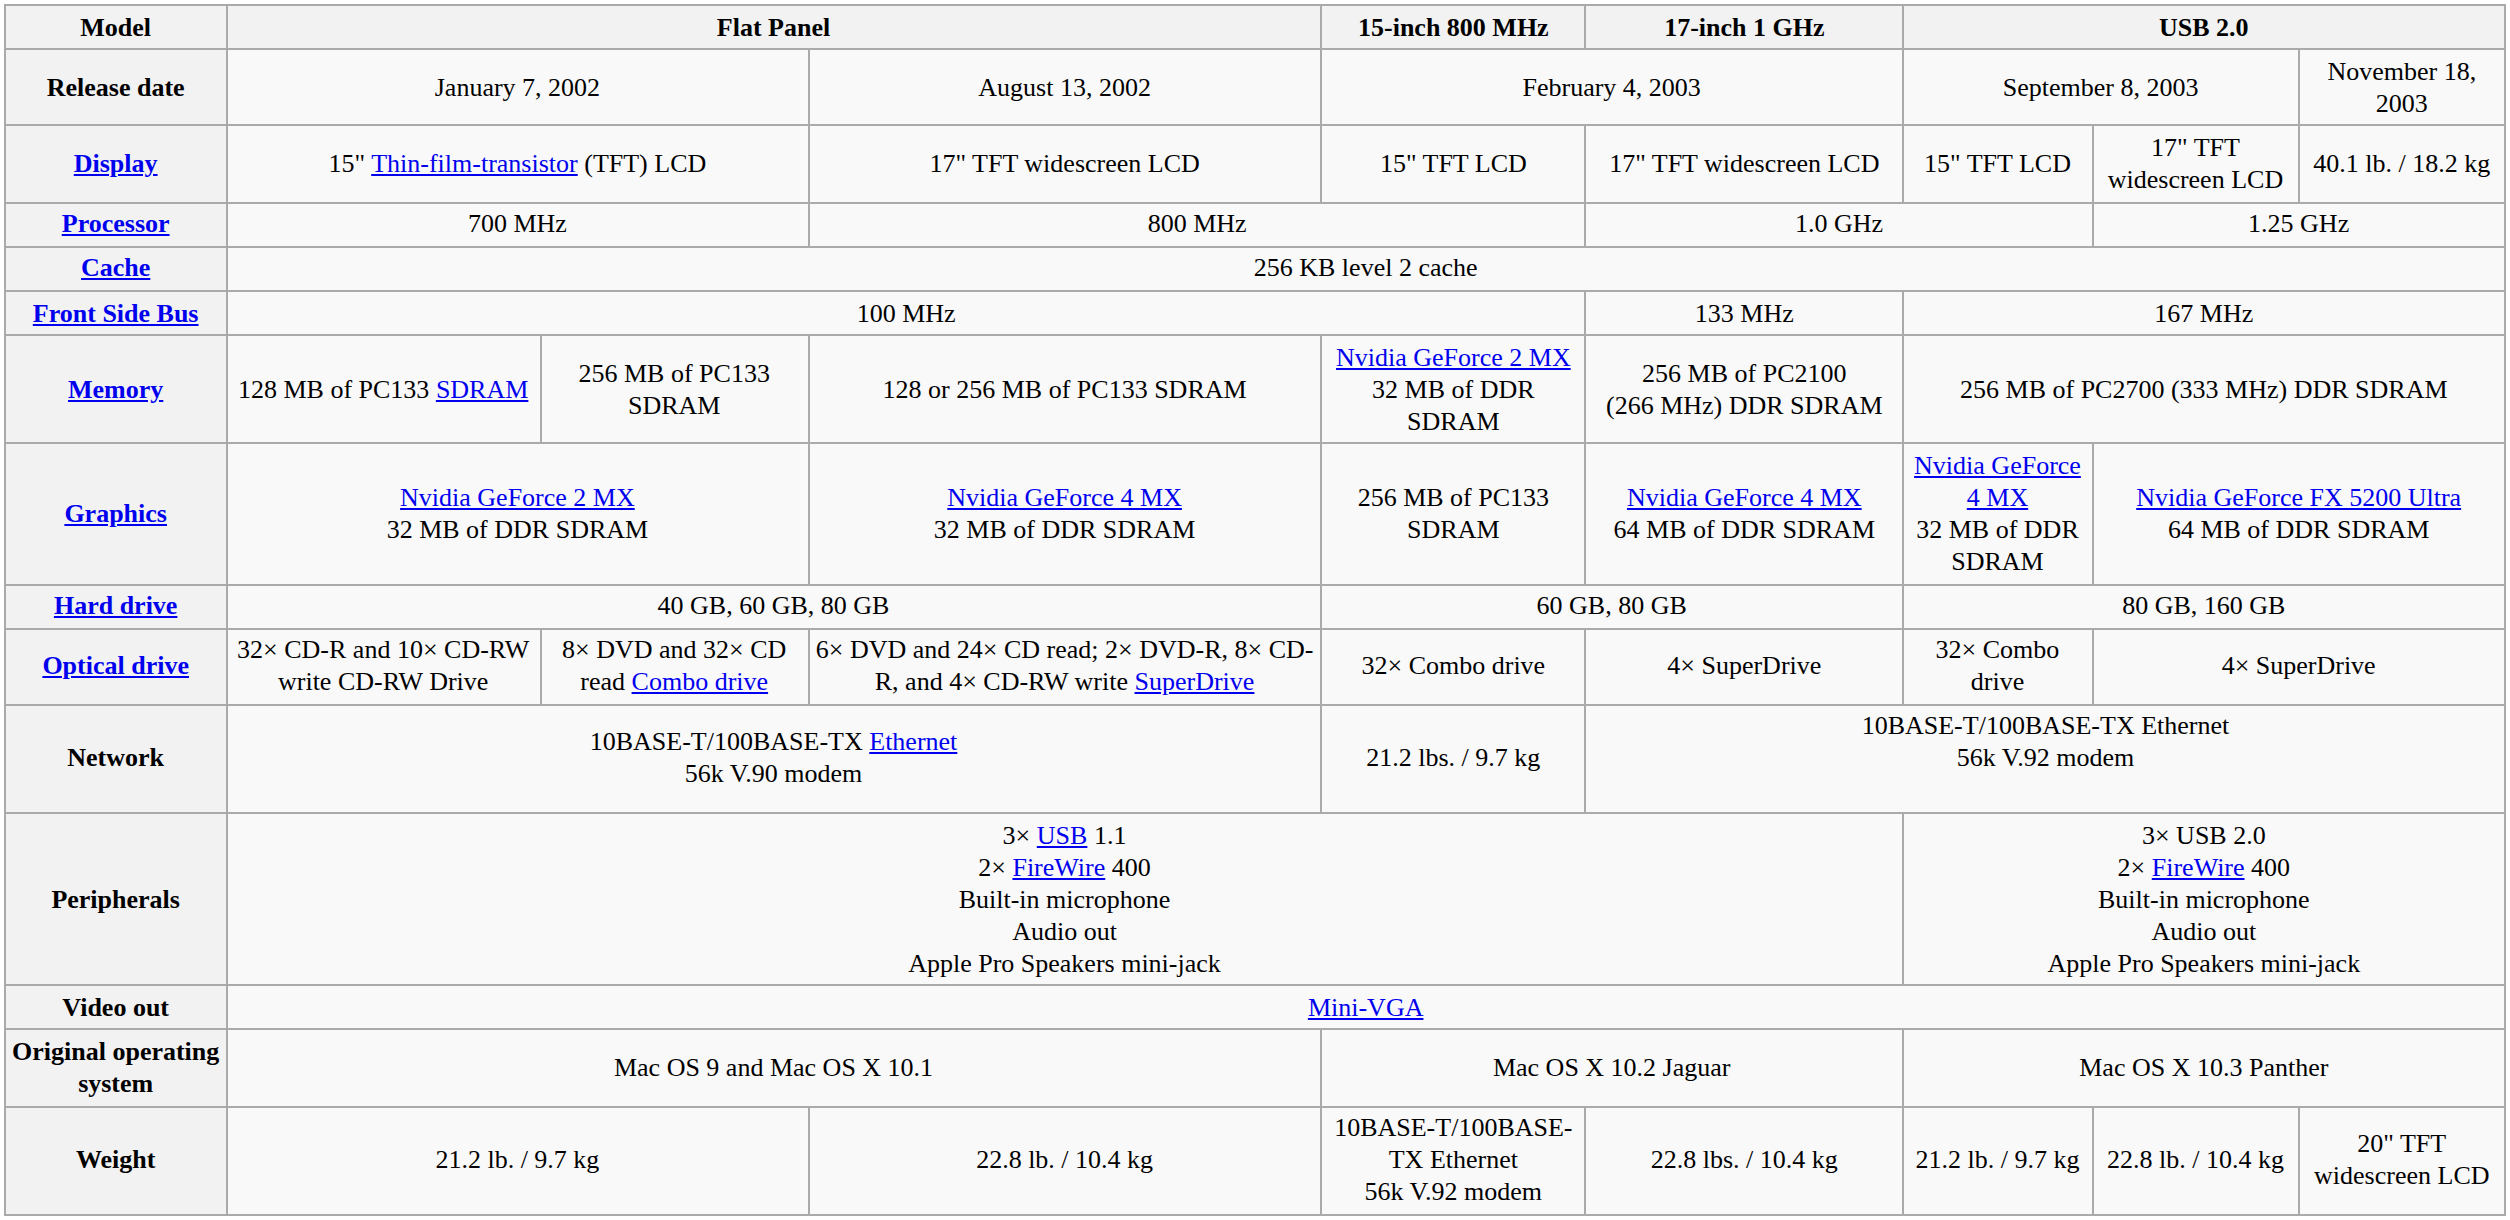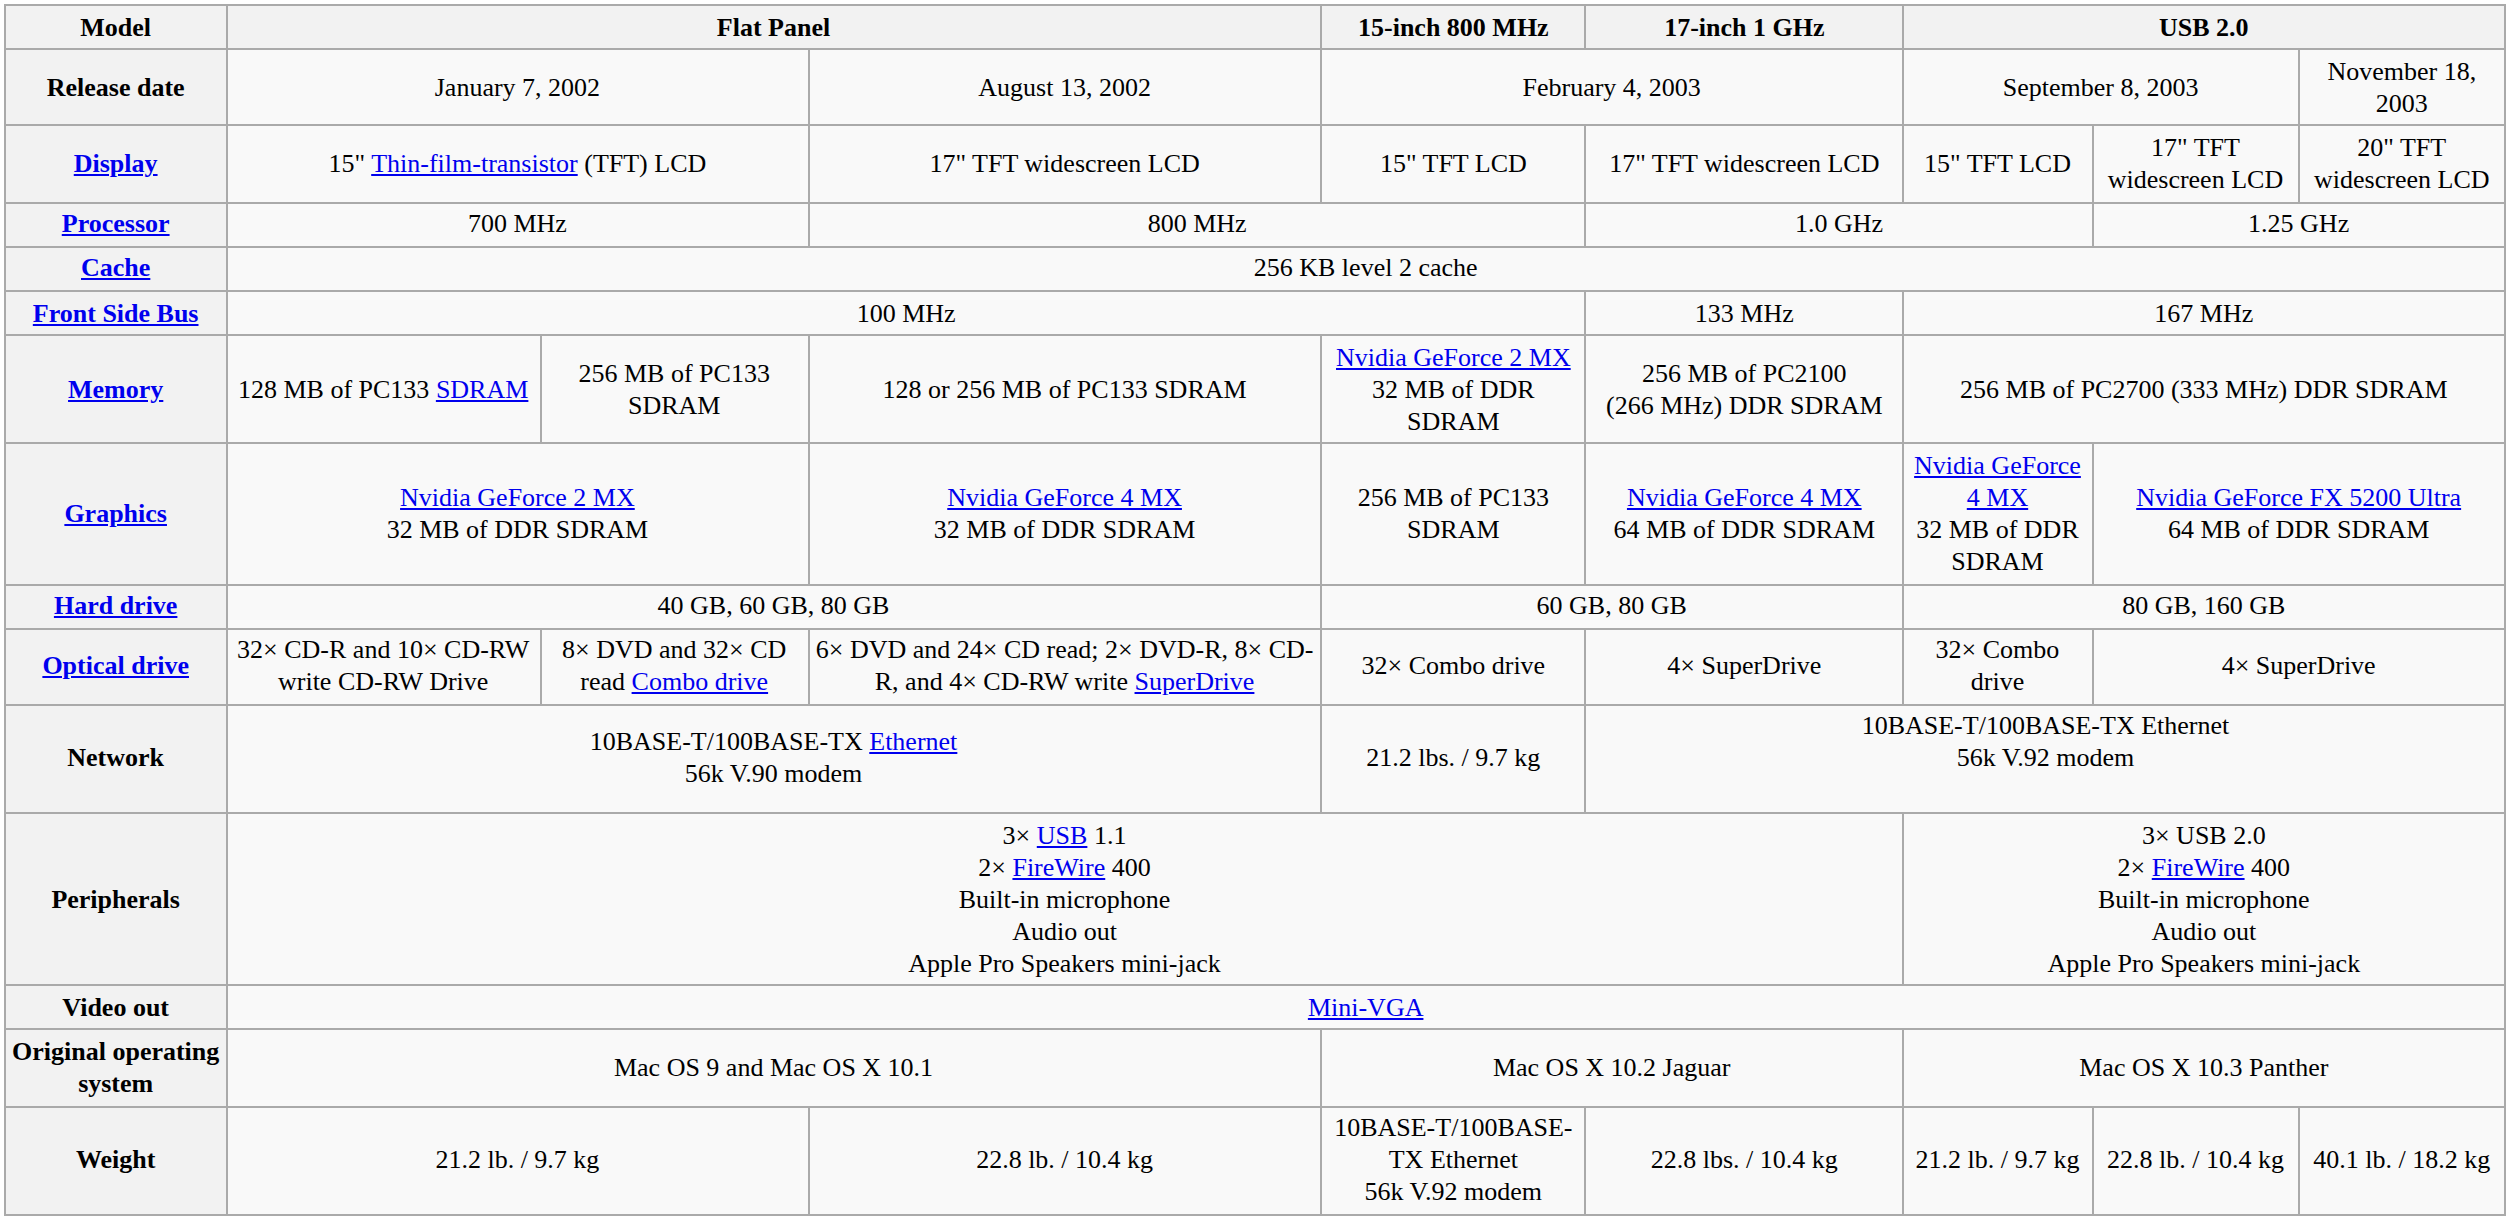Display | column 10: 40.1 lb. / 18.2 kg -> 20" TFT widescreen LCD
Weight | column 10: 20" TFT widescreen LCD -> 40.1 lb. / 18.2 kg
